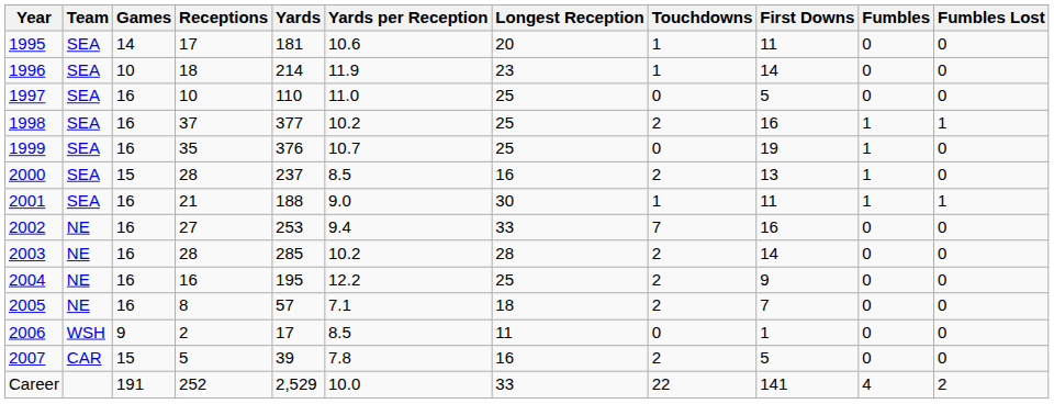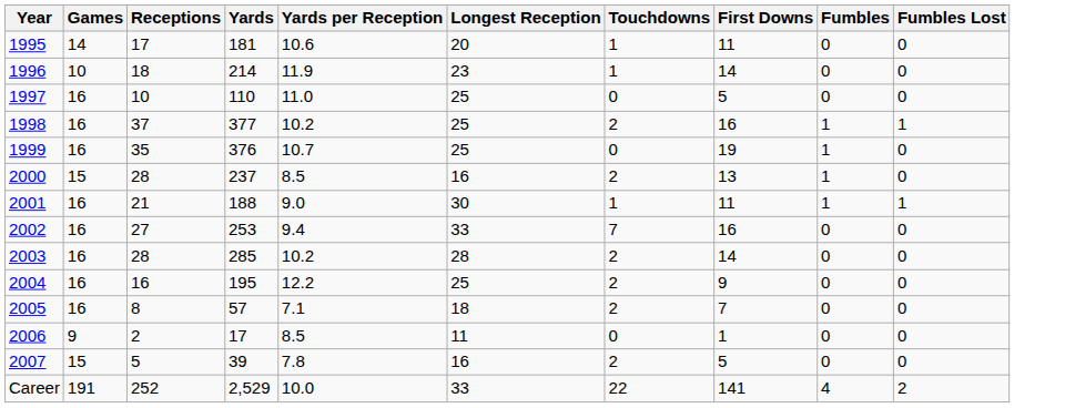- column: Team | SEA | SEA | SEA | SEA | SEA | SEA | SEA | NE | NE | NE | NE | WSH | CAR
